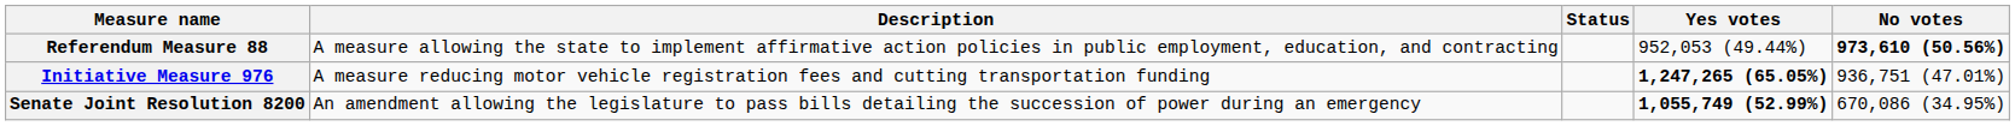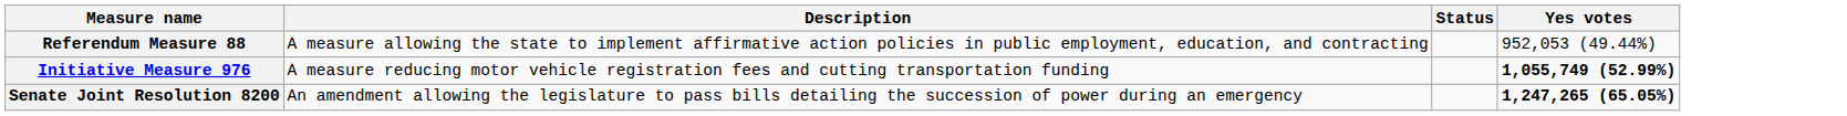- column: No votes | 973,610 (50.56%) | 936,751 (47.01%) | 670,086 (34.95%)
Initiative Measure 976 | Yes votes: 1,247,265 (65.05%) -> 1,055,749 (52.99%)
Senate Joint Resolution 8200 | Yes votes: 1,055,749 (52.99%) -> 1,247,265 (65.05%)
